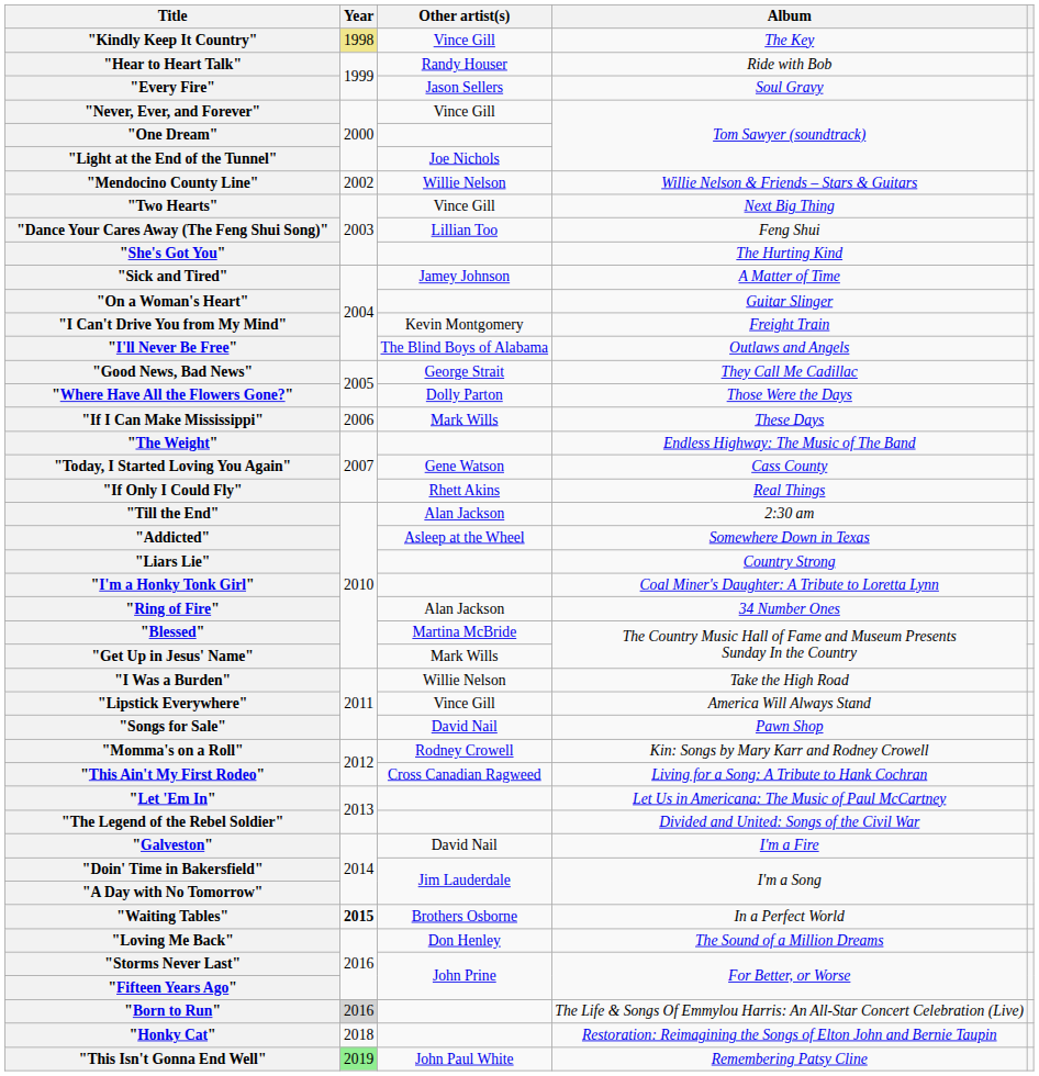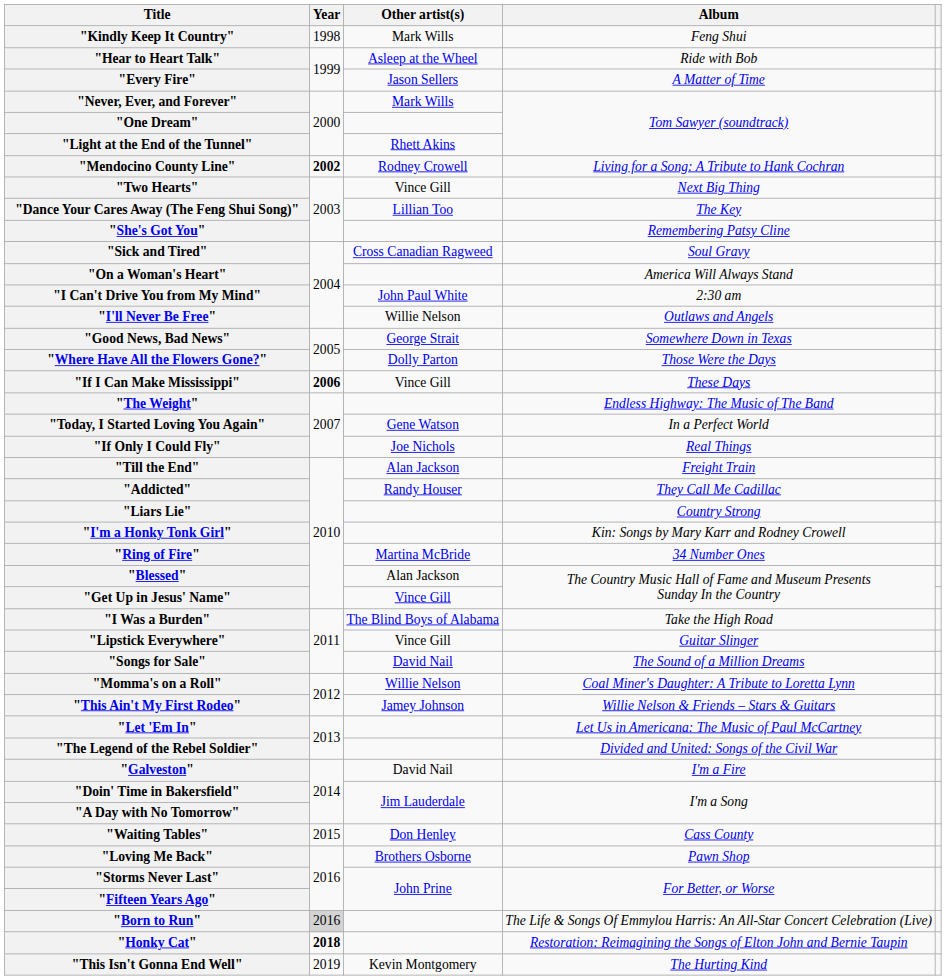"Kindly Keep It Country" | Year: khaki background -> no background
"Kindly Keep It Country" | Other artist(s): Vince Gill -> Mark Wills
"Kindly Keep It Country" | Album: The Key -> Feng Shui
"Hear to Heart Talk" | Other artist(s): Randy Houser -> Asleep at the Wheel
"Every Fire" | Album: Soul Gravy -> A Matter of Time
"Never, Ever, and Forever" | Other artist(s): Vince Gill -> Mark Wills
"Light at the End of the Tunnel" | Other artist(s): Joe Nichols -> Rhett Akins
"Mendocino County Line" | Year: normal -> bold
"Mendocino County Line" | Other artist(s): Willie Nelson -> Rodney Crowell
"Mendocino County Line" | Album: Willie Nelson & Friends – Stars & Guitars -> Living for a Song: A Tribute to Hank Cochran
"Dance Your Cares Away (The Feng Shui Song)" | Album: Feng Shui -> The Key
"She's Got You" | Album: The Hurting Kind -> Remembering Patsy Cline
"Sick and Tired" | Other artist(s): Jamey Johnson -> Cross Canadian Ragweed
"Sick and Tired" | Album: A Matter of Time -> Soul Gravy
"On a Woman's Heart" | Album: Guitar Slinger -> America Will Always Stand
"I Can't Drive You from My Mind" | Other artist(s): Kevin Montgomery -> John Paul White
"I Can't Drive You from My Mind" | Album: Freight Train -> 2:30 am
"I'll Never Be Free" | Other artist(s): The Blind Boys of Alabama -> Willie Nelson
"Good News, Bad News" | Album: They Call Me Cadillac -> Somewhere Down in Texas
"If I Can Make Mississippi" | Year: normal -> bold
"If I Can Make Mississippi" | Other artist(s): Mark Wills -> Vince Gill
"Today, I Started Loving You Again" | Album: Cass County -> In a Perfect World
"If Only I Could Fly" | Other artist(s): Rhett Akins -> Joe Nichols
"Till the End" | Album: 2:30 am -> Freight Train
"Addicted" | Other artist(s): Asleep at the Wheel -> Randy Houser
"Addicted" | Album: Somewhere Down in Texas -> They Call Me Cadillac
"I'm a Honky Tonk Girl" | Album: Coal Miner's Daughter: A Tribute to Loretta Lynn -> Kin: Songs by Mary Karr and Rodney Crowell
"Ring of Fire" | Other artist(s): Alan Jackson -> Martina McBride
"Blessed" | Other artist(s): Martina McBride -> Alan Jackson
"Get Up in Jesus' Name" | Other artist(s): Mark Wills -> Vince Gill
"I Was a Burden" | Other artist(s): Willie Nelson -> The Blind Boys of Alabama
"Lipstick Everywhere" | Album: America Will Always Stand -> Guitar Slinger
"Songs for Sale" | Album: Pawn Shop -> The Sound of a Million Dreams
"Momma's on a Roll" | Other artist(s): Rodney Crowell -> Willie Nelson
"Momma's on a Roll" | Album: Kin: Songs by Mary Karr and Rodney Crowell -> Coal Miner's Daughter: A Tribute to Loretta Lynn
"This Ain't My First Rodeo" | Other artist(s): Cross Canadian Ragweed -> Jamey Johnson
"This Ain't My First Rodeo" | Album: Living for a Song: A Tribute to Hank Cochran -> Willie Nelson & Friends – Stars & Guitars
"Waiting Tables" | Year: bold -> normal
"Waiting Tables" | Other artist(s): Brothers Osborne -> Don Henley
"Waiting Tables" | Album: In a Perfect World -> Cass County
"Loving Me Back" | Other artist(s): Don Henley -> Brothers Osborne
"Loving Me Back" | Album: The Sound of a Million Dreams -> Pawn Shop
"Honky Cat" | Year: normal -> bold
"This Isn't Gonna End Well" | Year: lightgreen background -> no background
"This Isn't Gonna End Well" | Other artist(s): John Paul White -> Kevin Montgomery
"This Isn't Gonna End Well" | Album: Remembering Patsy Cline -> The Hurting Kind
